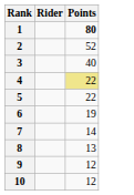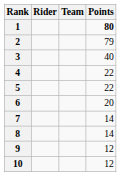+ column: Team
2 | Points: 52 -> 79
4 | Points: khaki background -> no background
6 | Points: 19 -> 20
8 | Points: 13 -> 14
